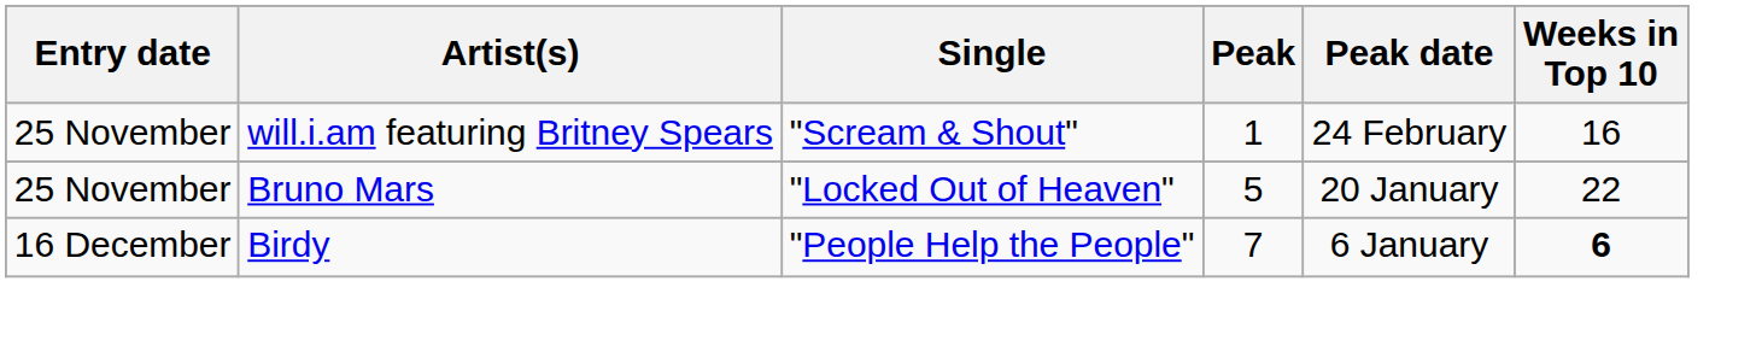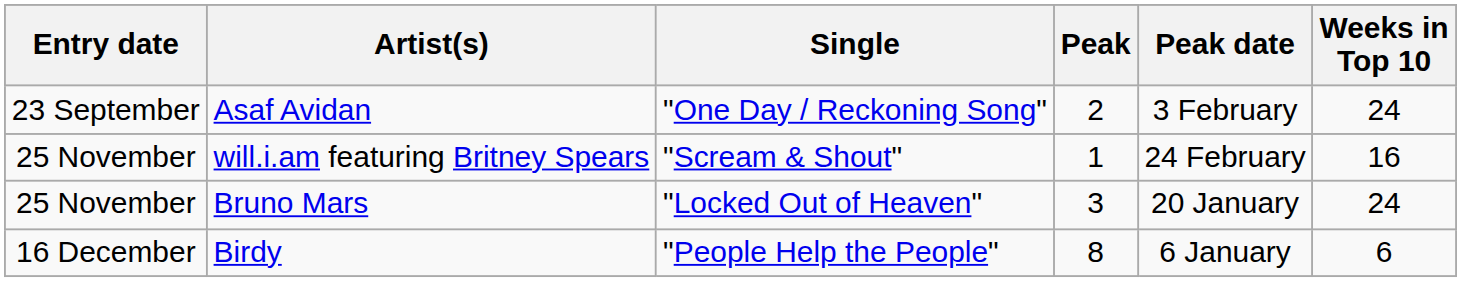+ row: 23 September | Asaf Avidan | "One Day / Reckoning Song" | 2 | 3 February | 24
Bruno Mars | Peak: 5 -> 3
Bruno Mars | Weeks in Top 10: 22 -> 24
Birdy | Peak: 7 -> 8
Birdy | Weeks in Top 10: bold -> normal
